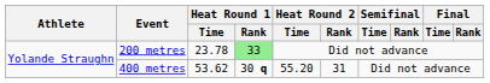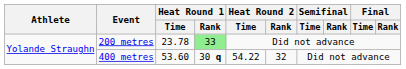400 metres | Heat Round 1 / Time: 53.62 -> 53.60
400 metres | Heat Round 2 / Time: 55.20 -> 54.22
400 metres | Heat Round 2 / Rank: 31 -> 32
